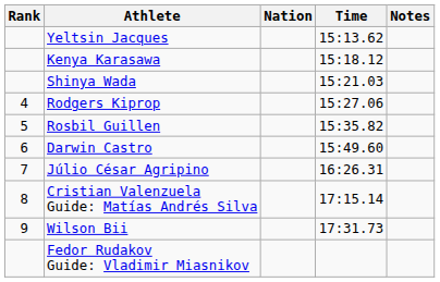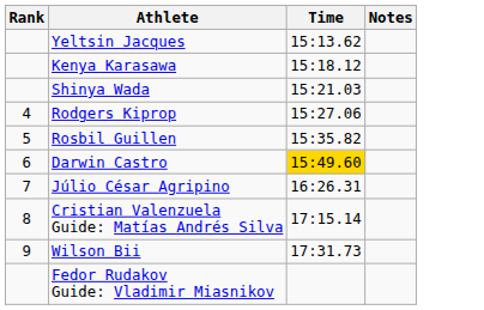- column: Nation
Darwin Castro | Time: no background -> gold background
